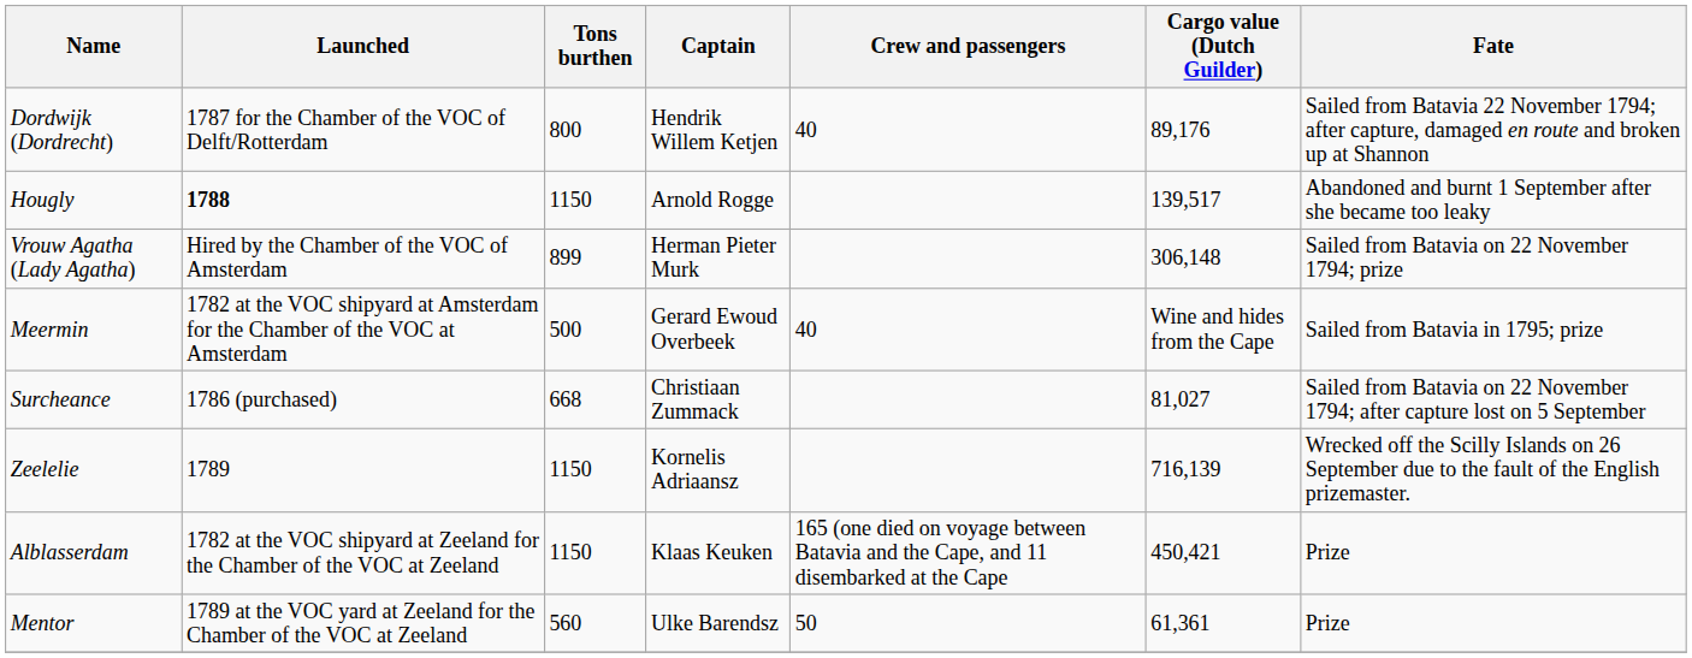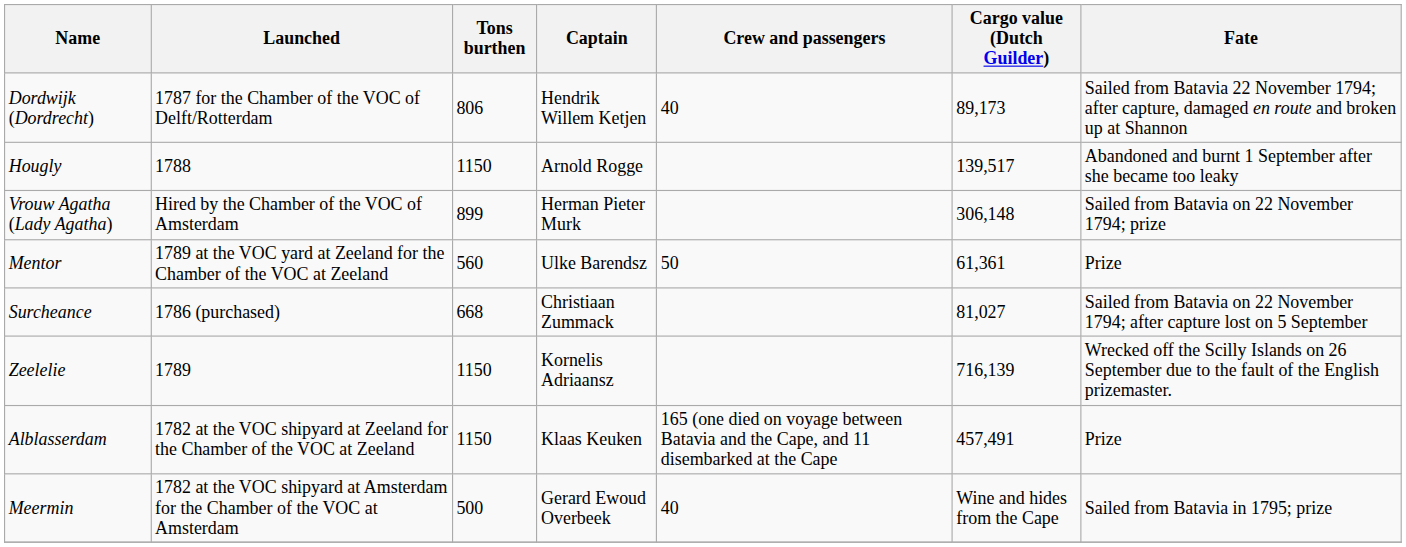Dordwijk (Dordrecht) | Tons burthen: 800 -> 806
Dordwijk (Dordrecht) | Cargo value (Dutch Guilder): 89,176 -> 89,173
Hougly | Launched: bold -> normal
rows swapped: Mentor <-> Meermin
Alblasserdam | Cargo value (Dutch Guilder): 450,421 -> 457,491
